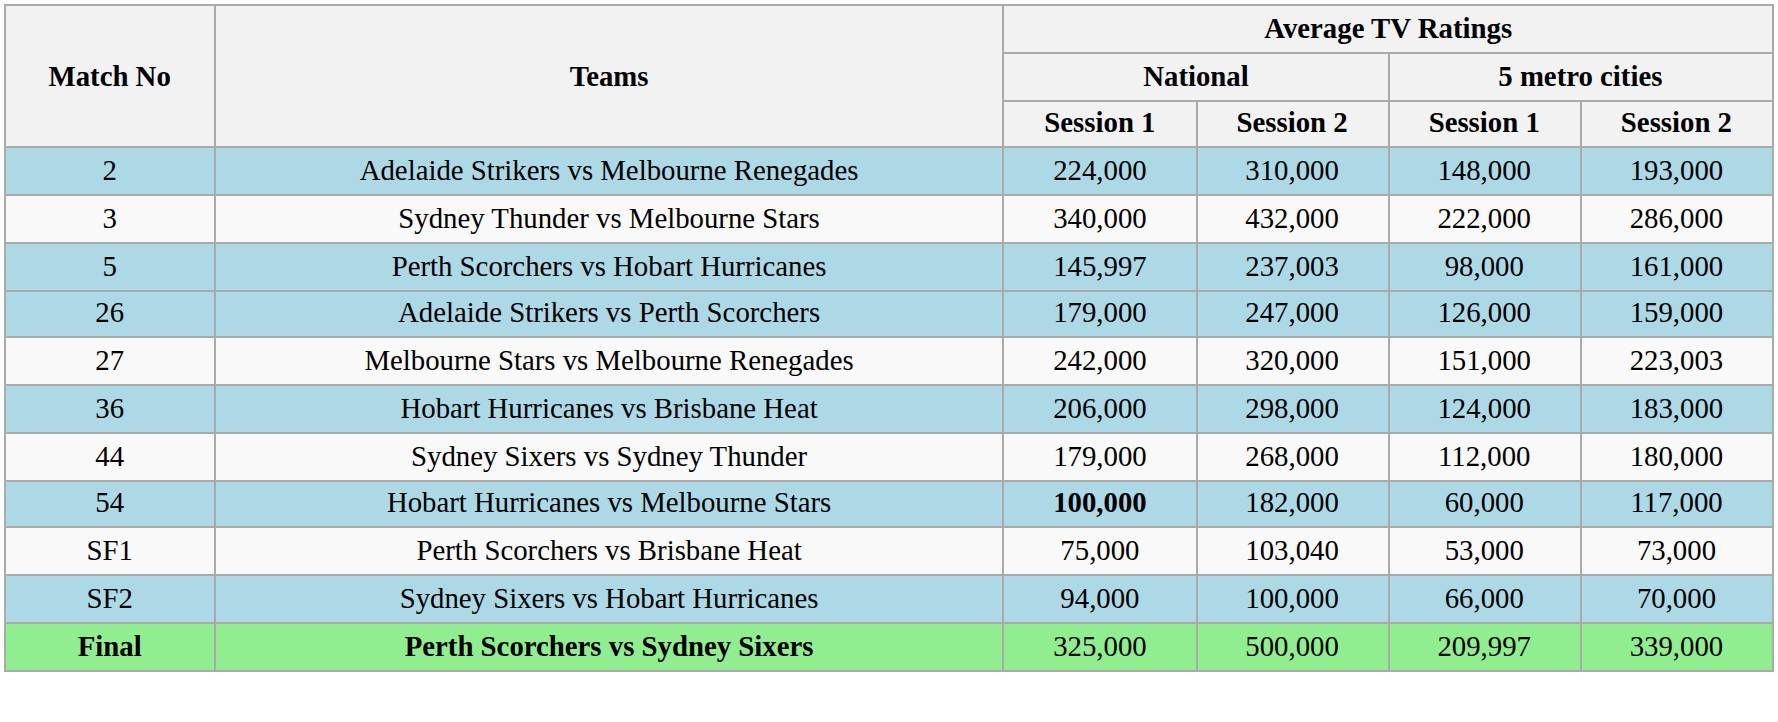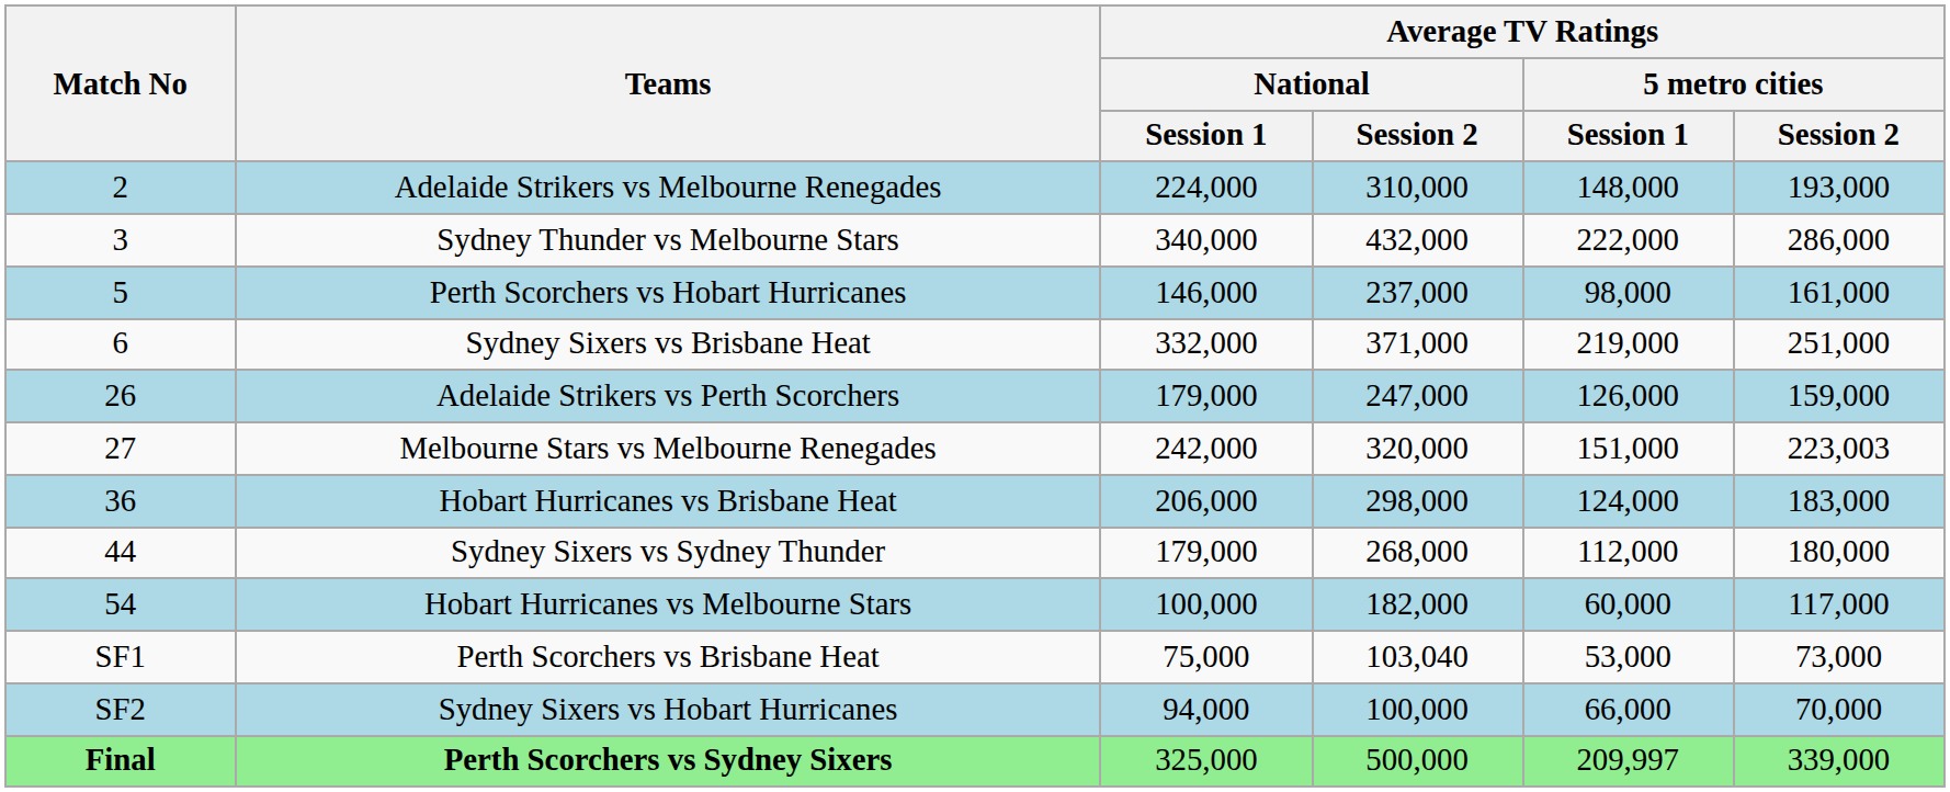Perth Scorchers vs Hobart Hurricanes | Average TV Ratings / National / Session 1: 145,997 -> 146,000
Perth Scorchers vs Hobart Hurricanes | Average TV Ratings / National / Session 2: 237,003 -> 237,000
+ row: 6 | Sydney Sixers vs Brisbane Heat | 332,000 | 371,000 | 219,000 | 251,000
Hobart Hurricanes vs Melbourne Stars | Average TV Ratings / National / Session 1: bold -> normal
